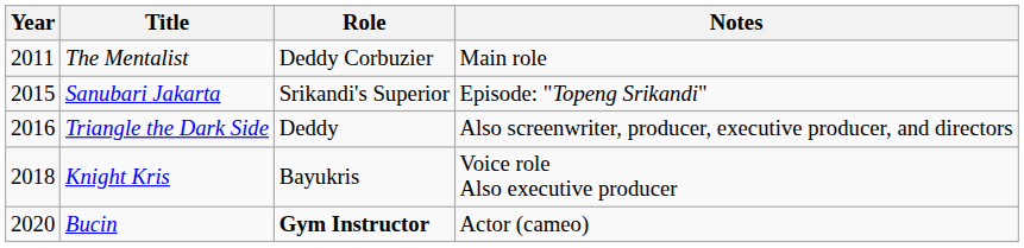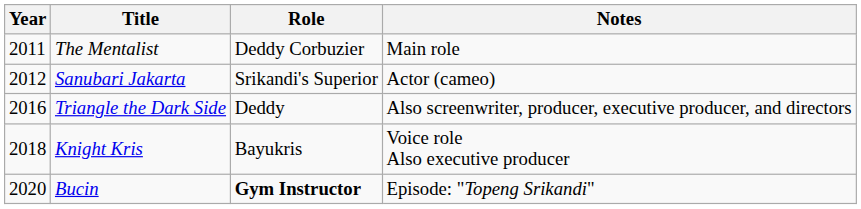Sanubari Jakarta | Year: 2015 -> 2012
Sanubari Jakarta | Notes: Episode: "Topeng Srikandi" -> Actor (cameo)
Bucin | Notes: Actor (cameo) -> Episode: "Topeng Srikandi"
